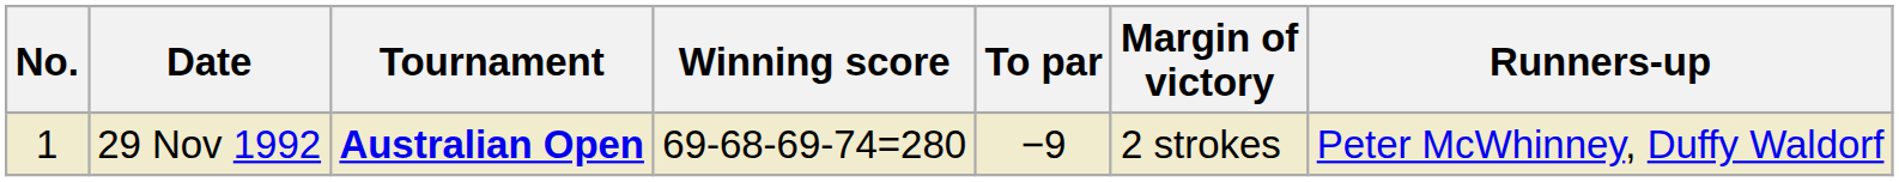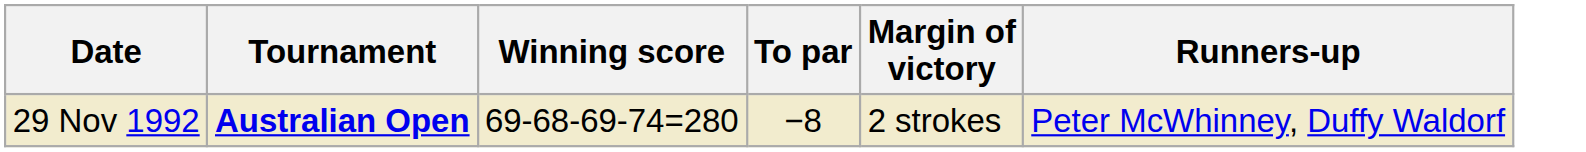- column: No. | 1
29 Nov 1992 | To par: −9 -> −8
